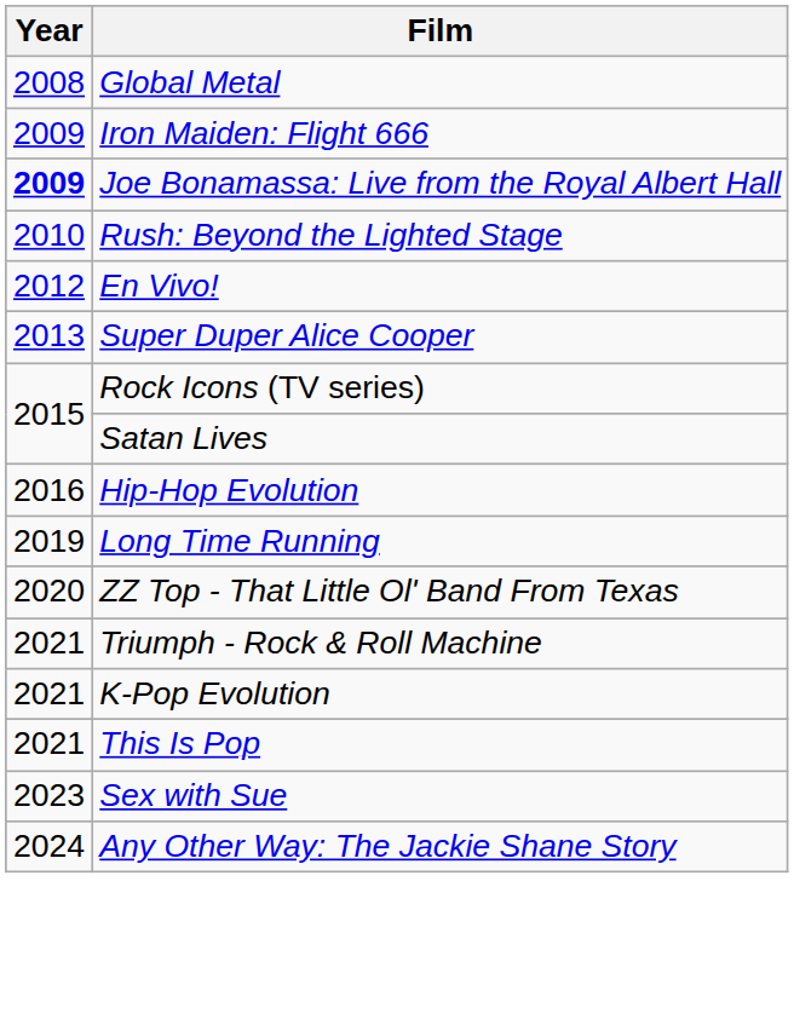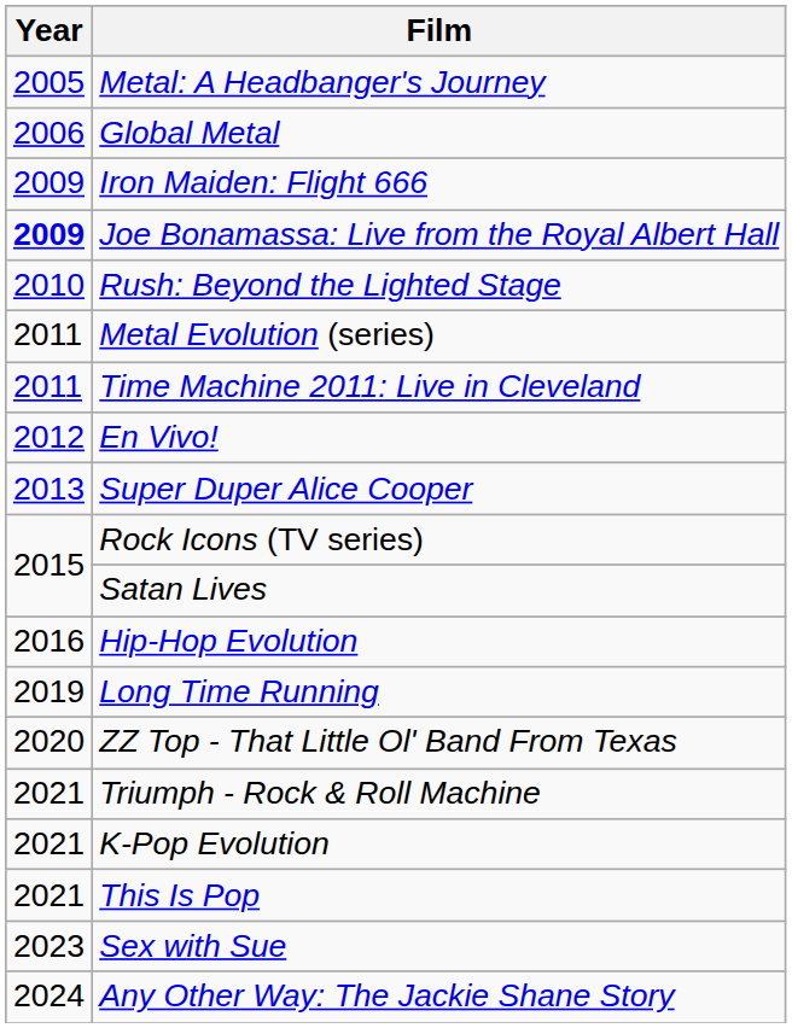+ row: 2005 | Metal: A Headbanger's Journey
Global Metal | Year: 2008 -> 2006
+ row: 2011 | Metal Evolution (series)
+ row: 2011 | Time Machine 2011: Live in Cleveland
